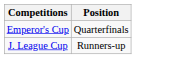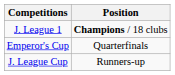+ row: J. League 1 | Champions / 18 clubs
